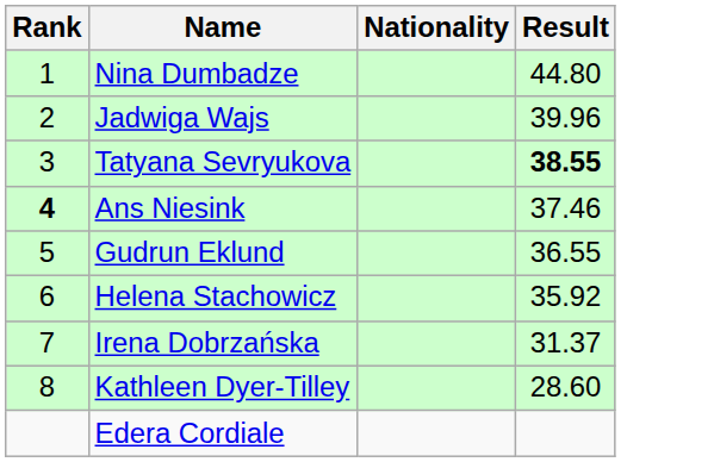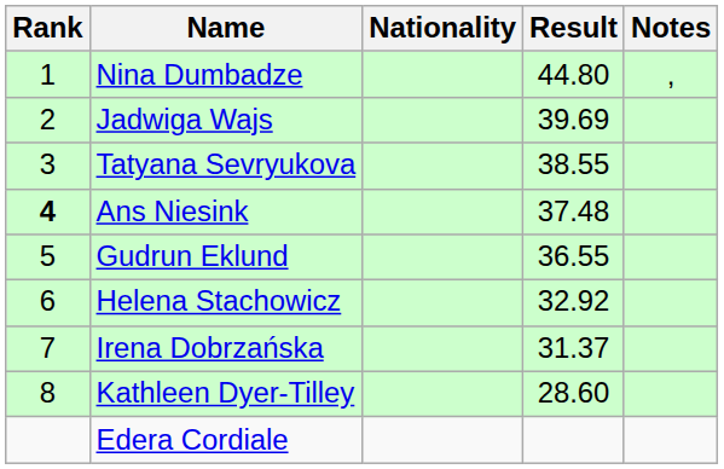+ column: Notes | ,
Jadwiga Wajs | Result: 39.96 -> 39.69
Tatyana Sevryukova | Result: bold -> normal
Ans Niesink | Result: 37.46 -> 37.48
Helena Stachowicz | Result: 35.92 -> 32.92
